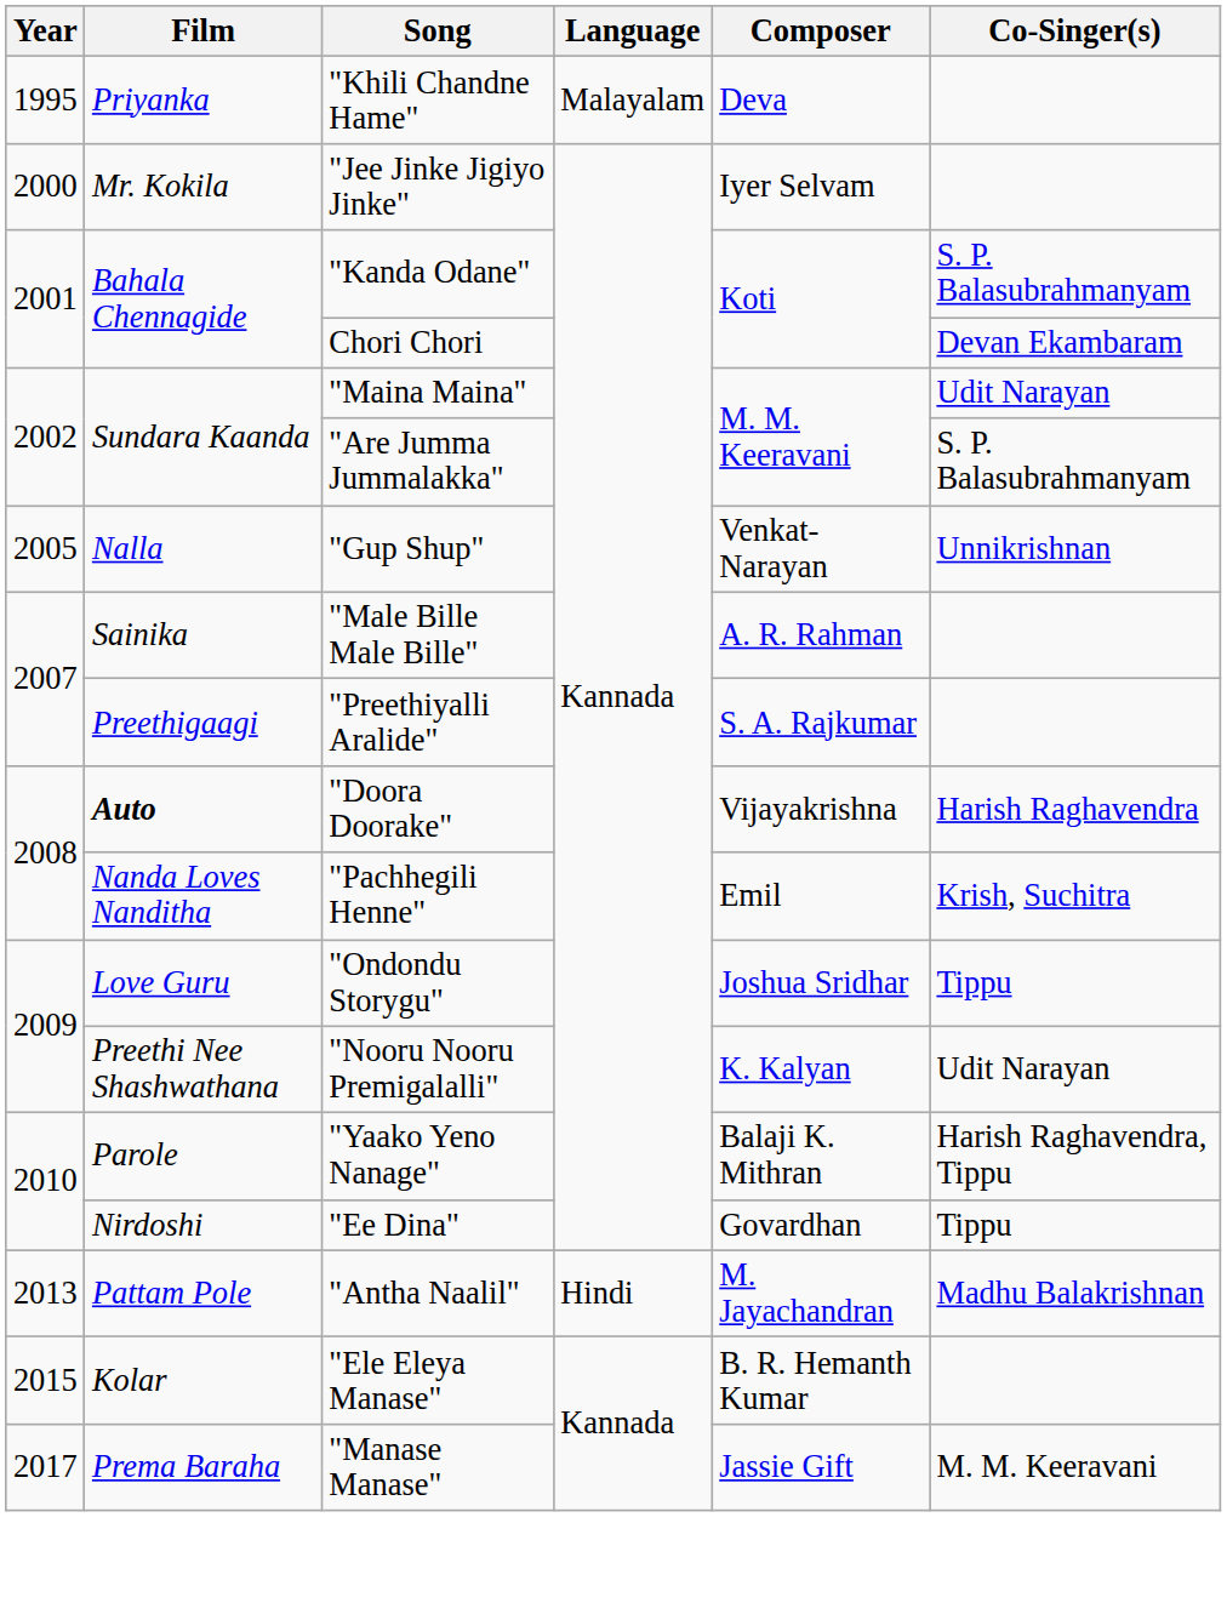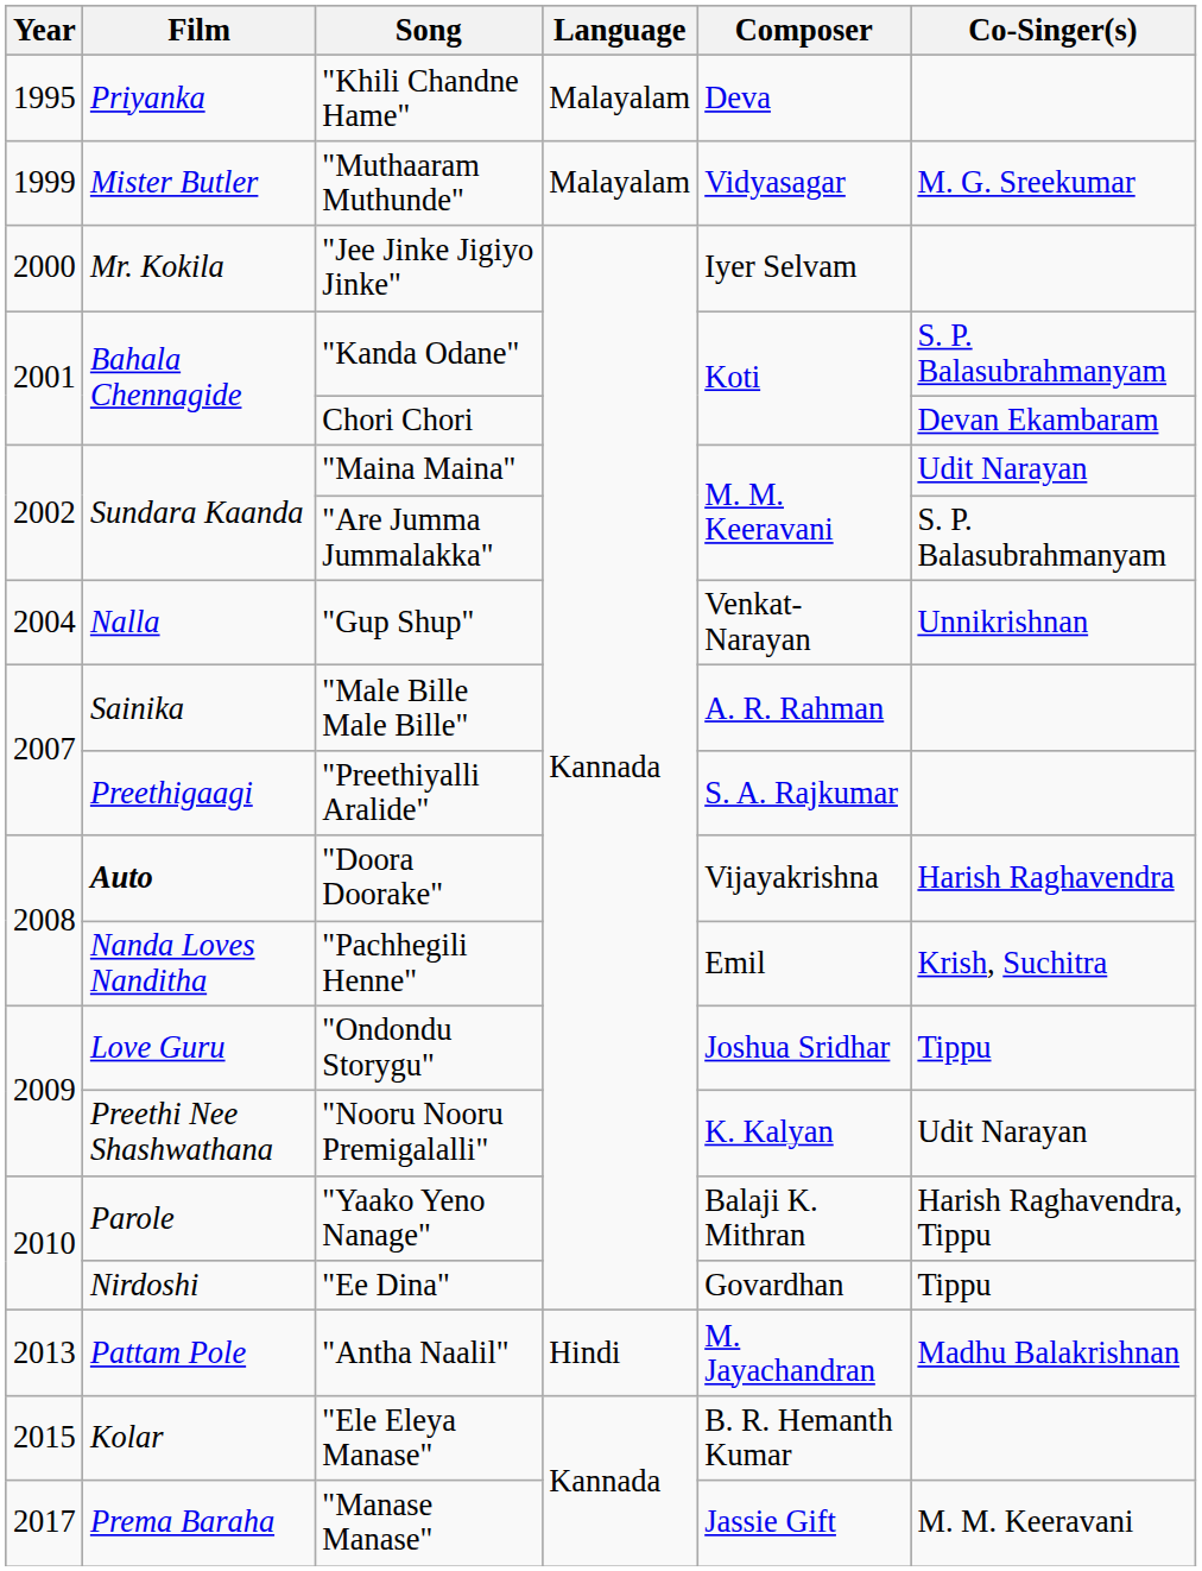+ row: 1999 | Mister Butler | "Muthaaram Muthunde" | Malayalam | Vidyasagar | M. G. Sreekumar
"Gup Shup" | Year: 2005 -> 2004
